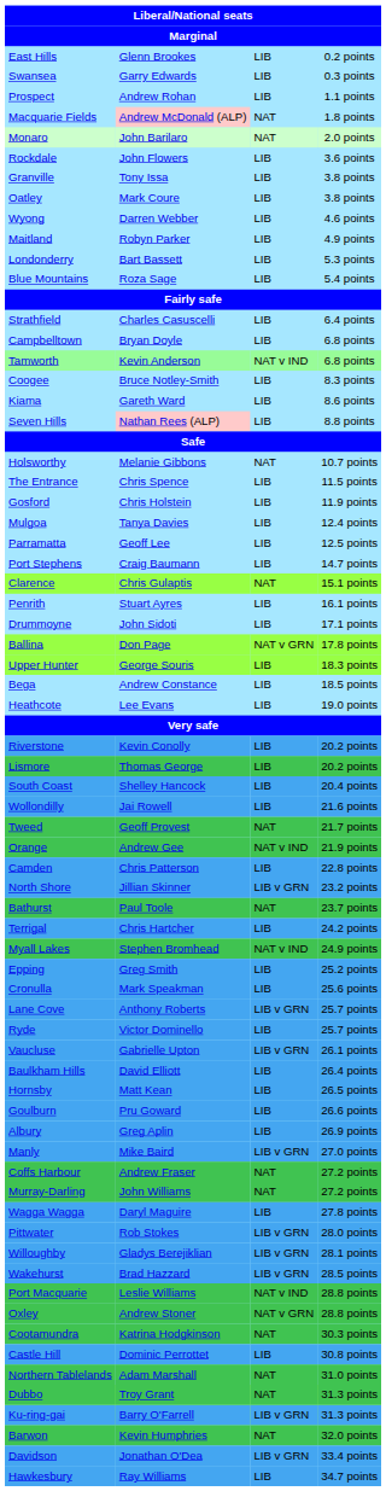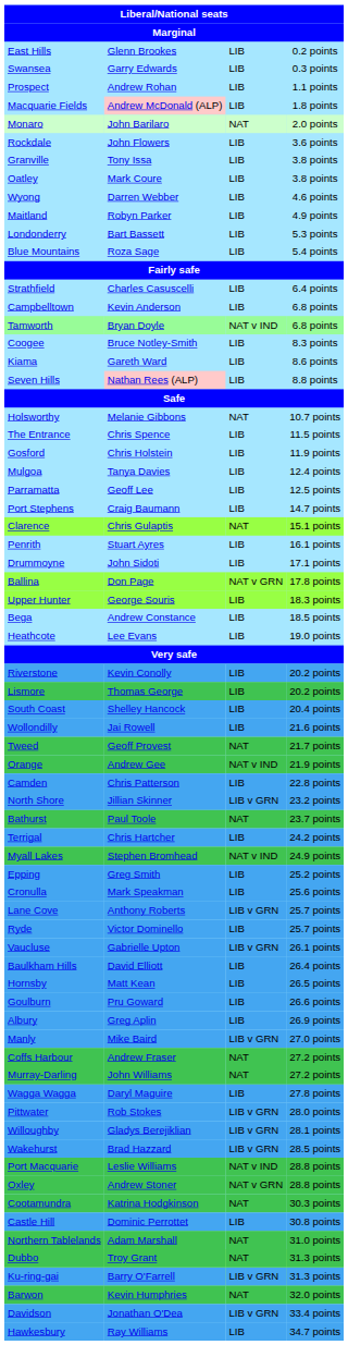Macquarie Fields | column 3: NAT -> LIB
Campbelltown | column 2: Bryan Doyle -> Kevin Anderson
Tamworth | column 2: Kevin Anderson -> Bryan Doyle
